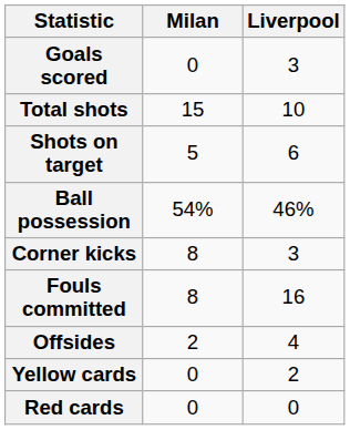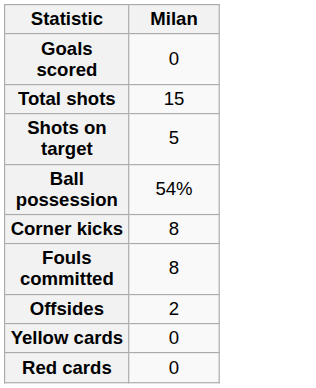- column: Liverpool | 3 | 10 | 6 | 46% | 3 | 16 | 4 | 2 | 0
